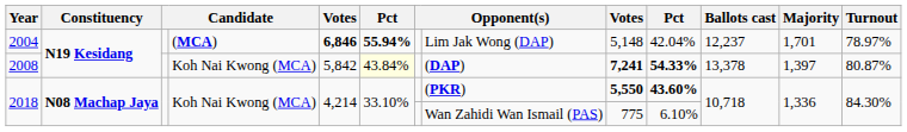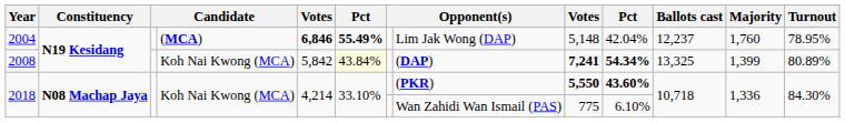2004 | column 6: 55.94% -> 55.49%
2004 | Majority: 1,701 -> 1,760
2004 | Turnout: 78.97% -> 78.95%
2008 | column 10: 54.33% -> 54.34%
2008 | Ballots cast: 13,378 -> 13,325
2008 | Majority: 1,397 -> 1,399
2008 | Turnout: 80.87% -> 80.89%
